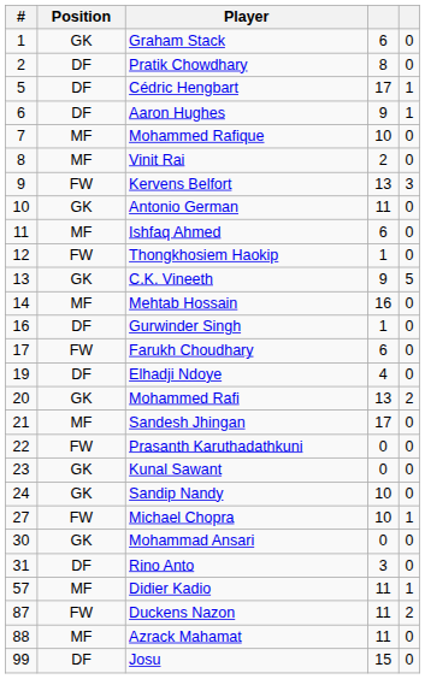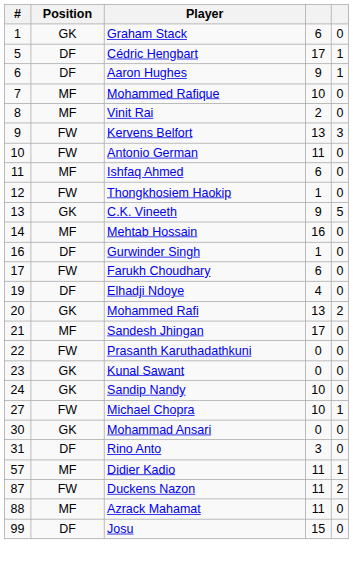- row: 2 | DF | Pratik Chowdhary | 8 | 0
Antonio German | Position: GK -> FW
